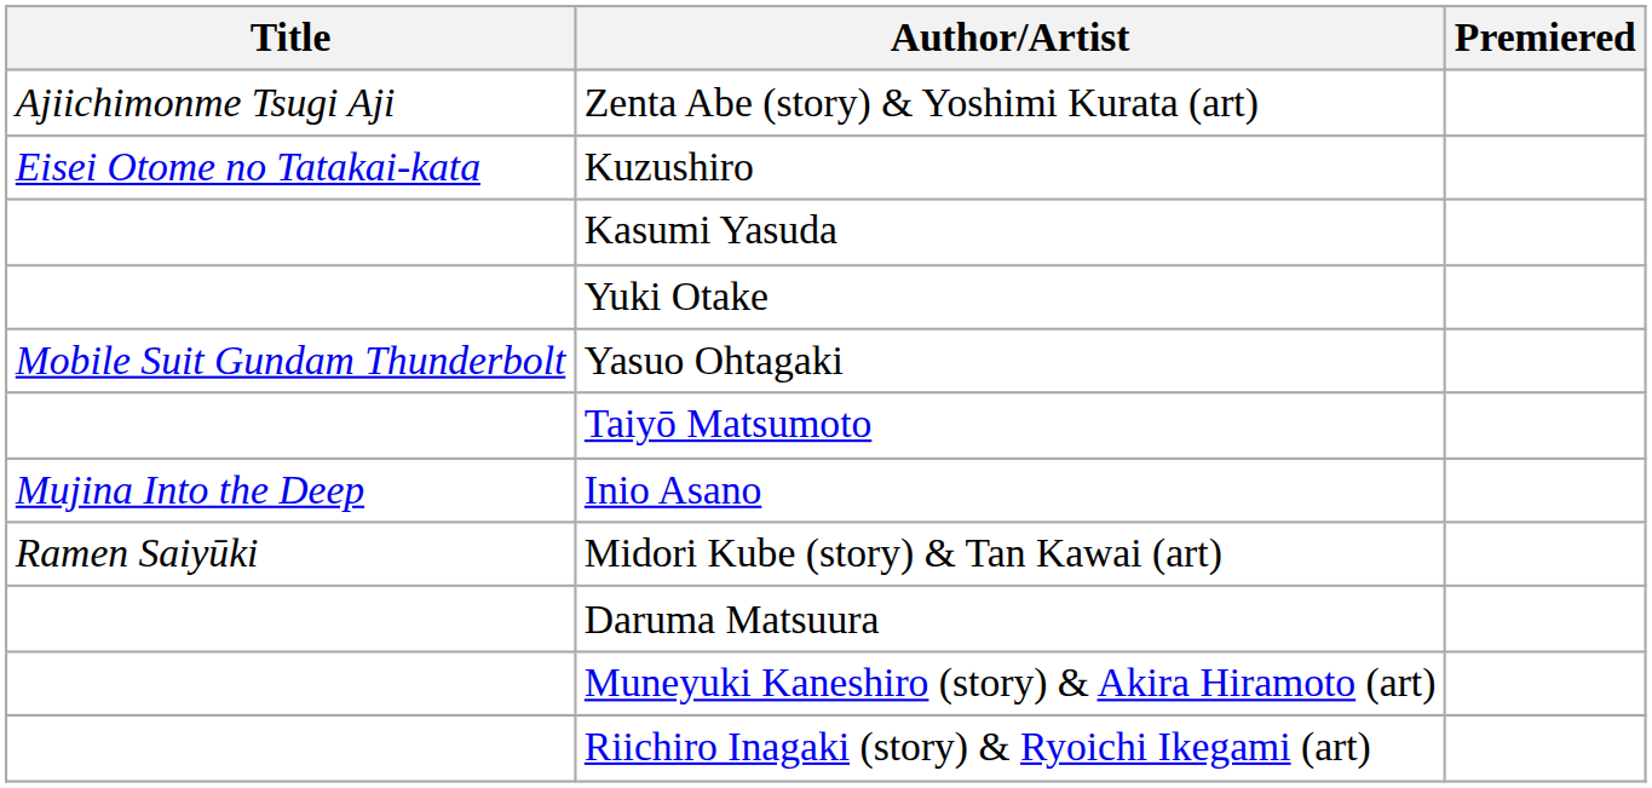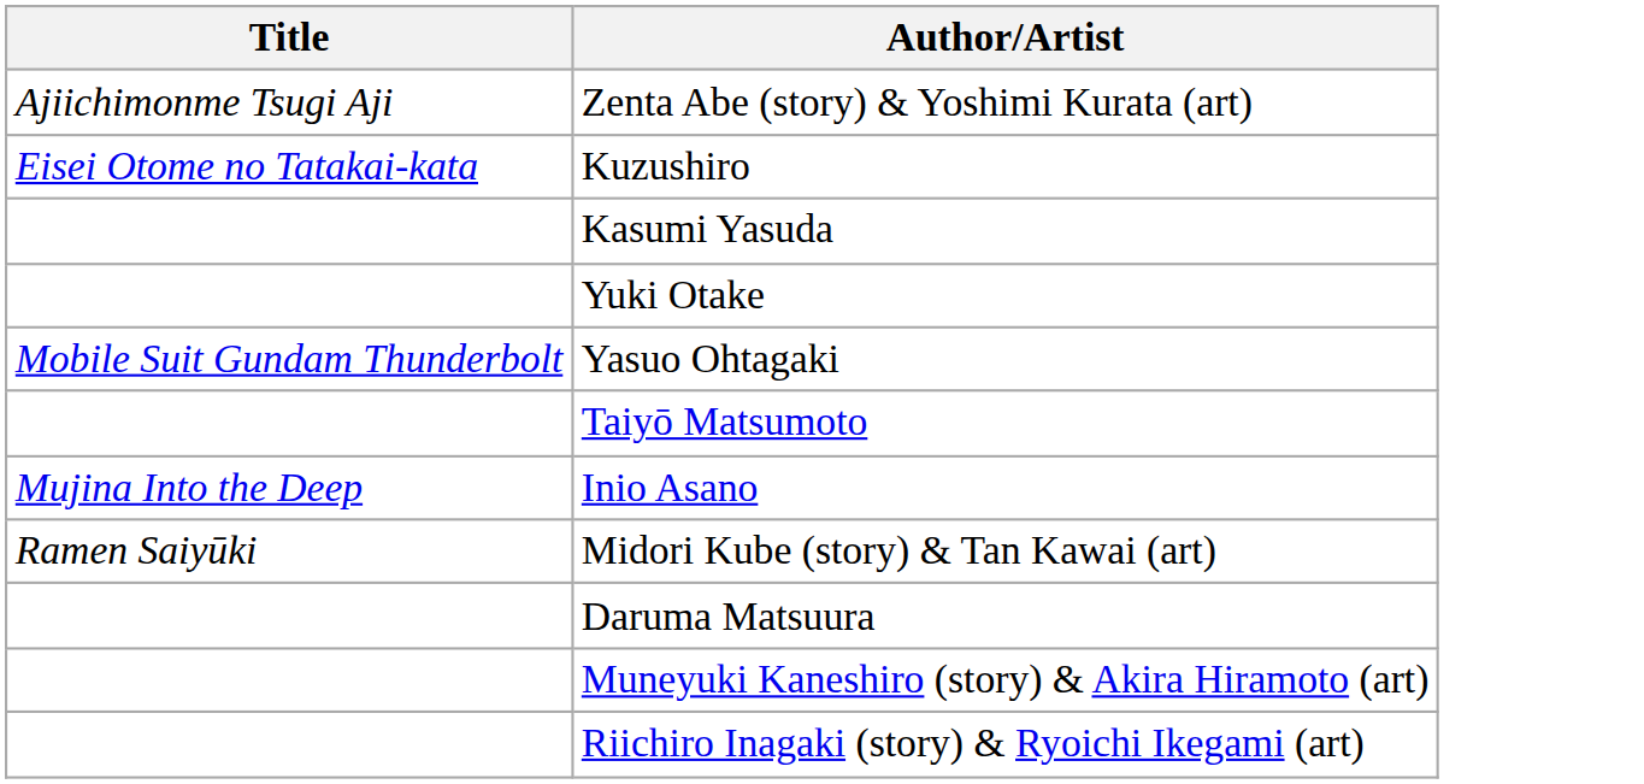- column: Premiered
